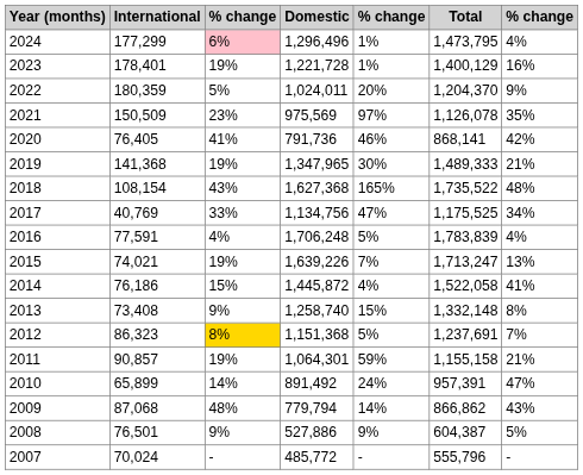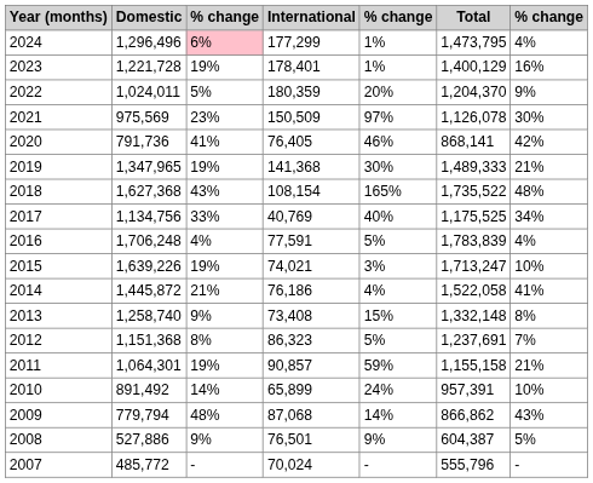columns swapped: Domestic <-> International
2021 | column 7: 35% -> 30%
2017 | column 5: 47% -> 40%
2015 | column 5: 7% -> 3%
2015 | column 7: 13% -> 10%
2014 | column 3: 15% -> 21%
2012 | column 3: gold background -> no background
2010 | column 7: 47% -> 10%
